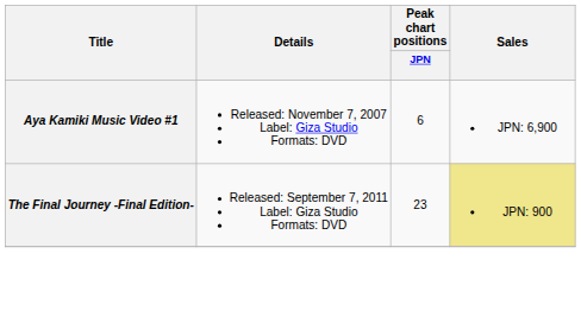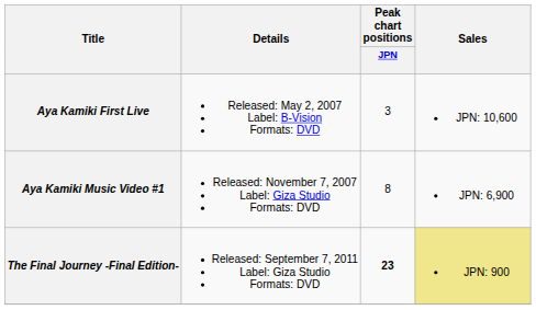+ row: Aya Kamiki First Live | Released: May 2, 2007 Label: B-Vision Formats: DVD | 3 | JPN: 10,600
Aya Kamiki Music Video #1 | Peak chart positions / JPN: 6 -> 8
The Final Journey -Final Edition- | Peak chart positions / JPN: normal -> bold
